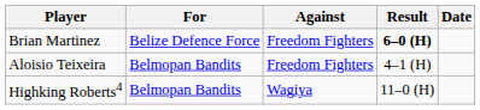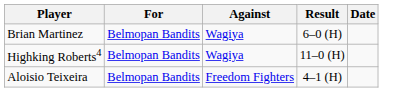Brian Martinez | For: Belize Defence Force -> Belmopan Bandits
Brian Martinez | Against: Freedom Fighters -> Wagiya
Brian Martinez | Result: bold -> normal
rows swapped: Highking Roberts4 <-> Aloisio Teixeira
